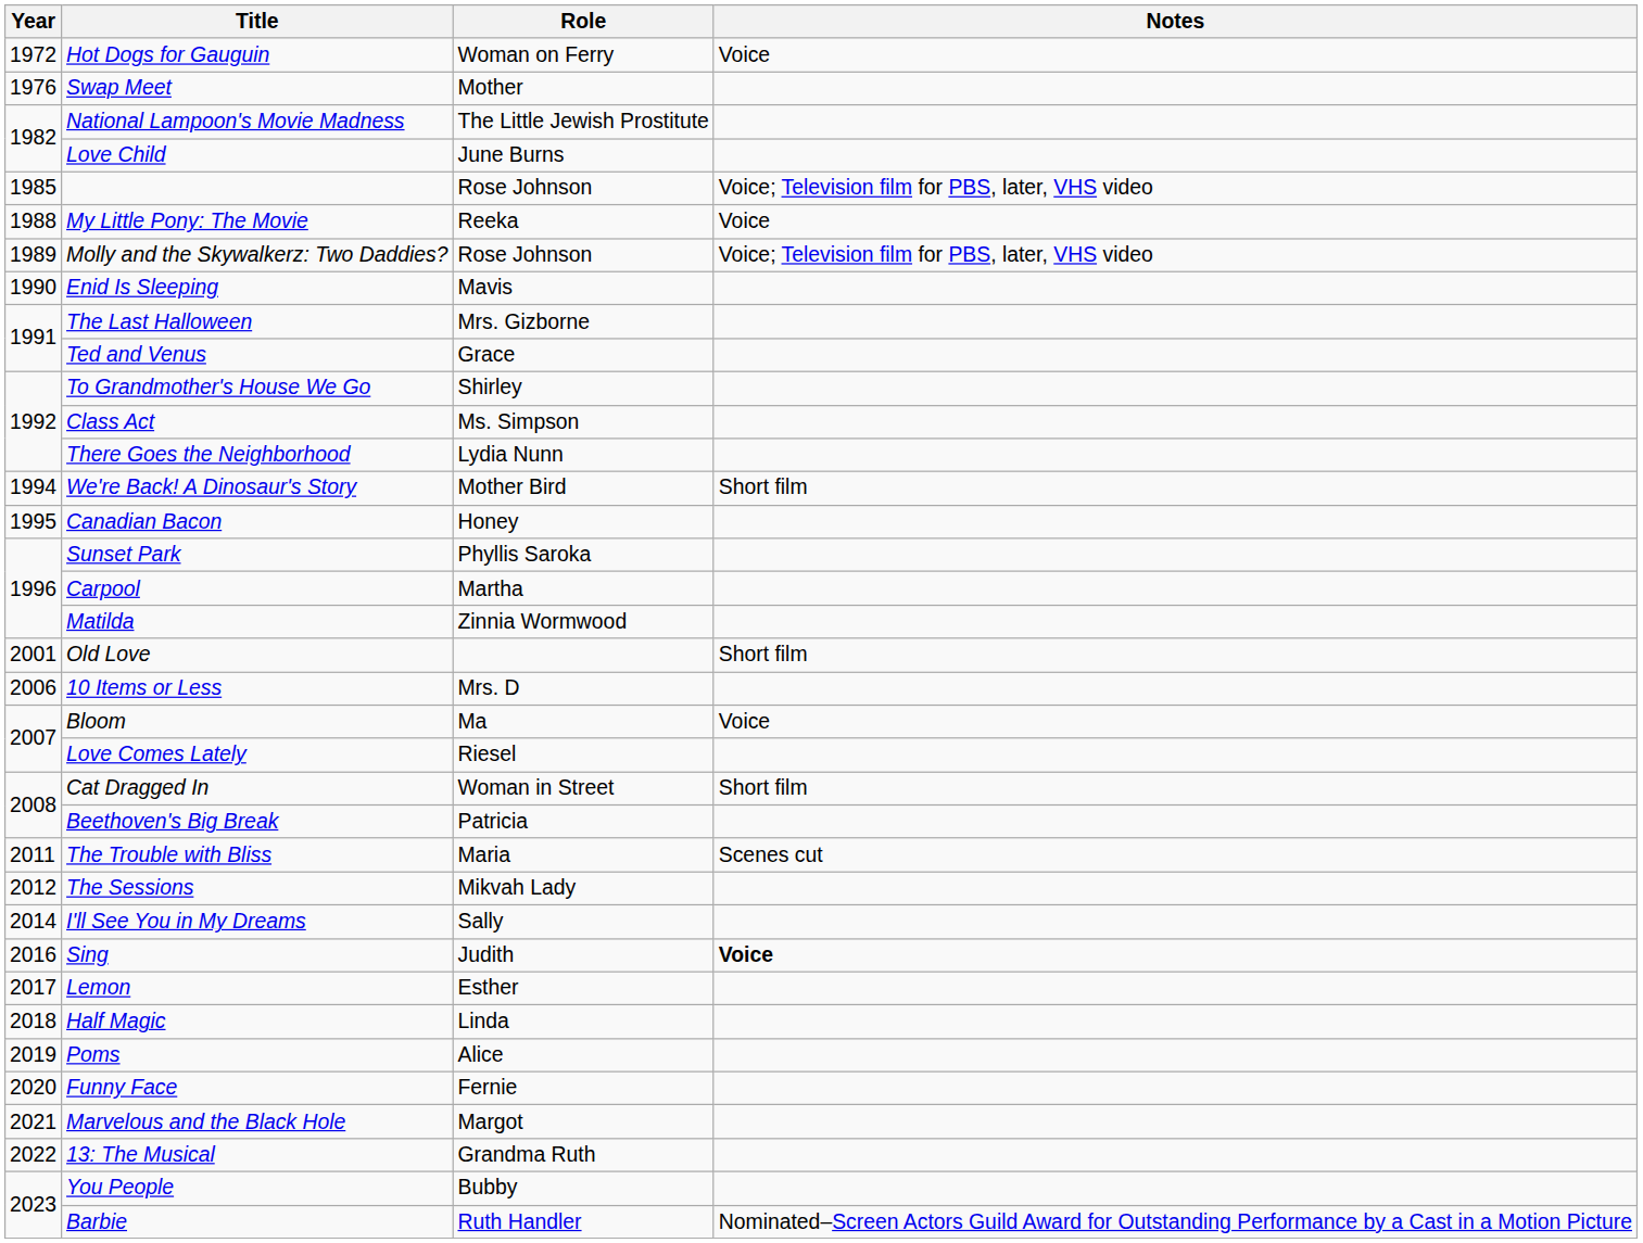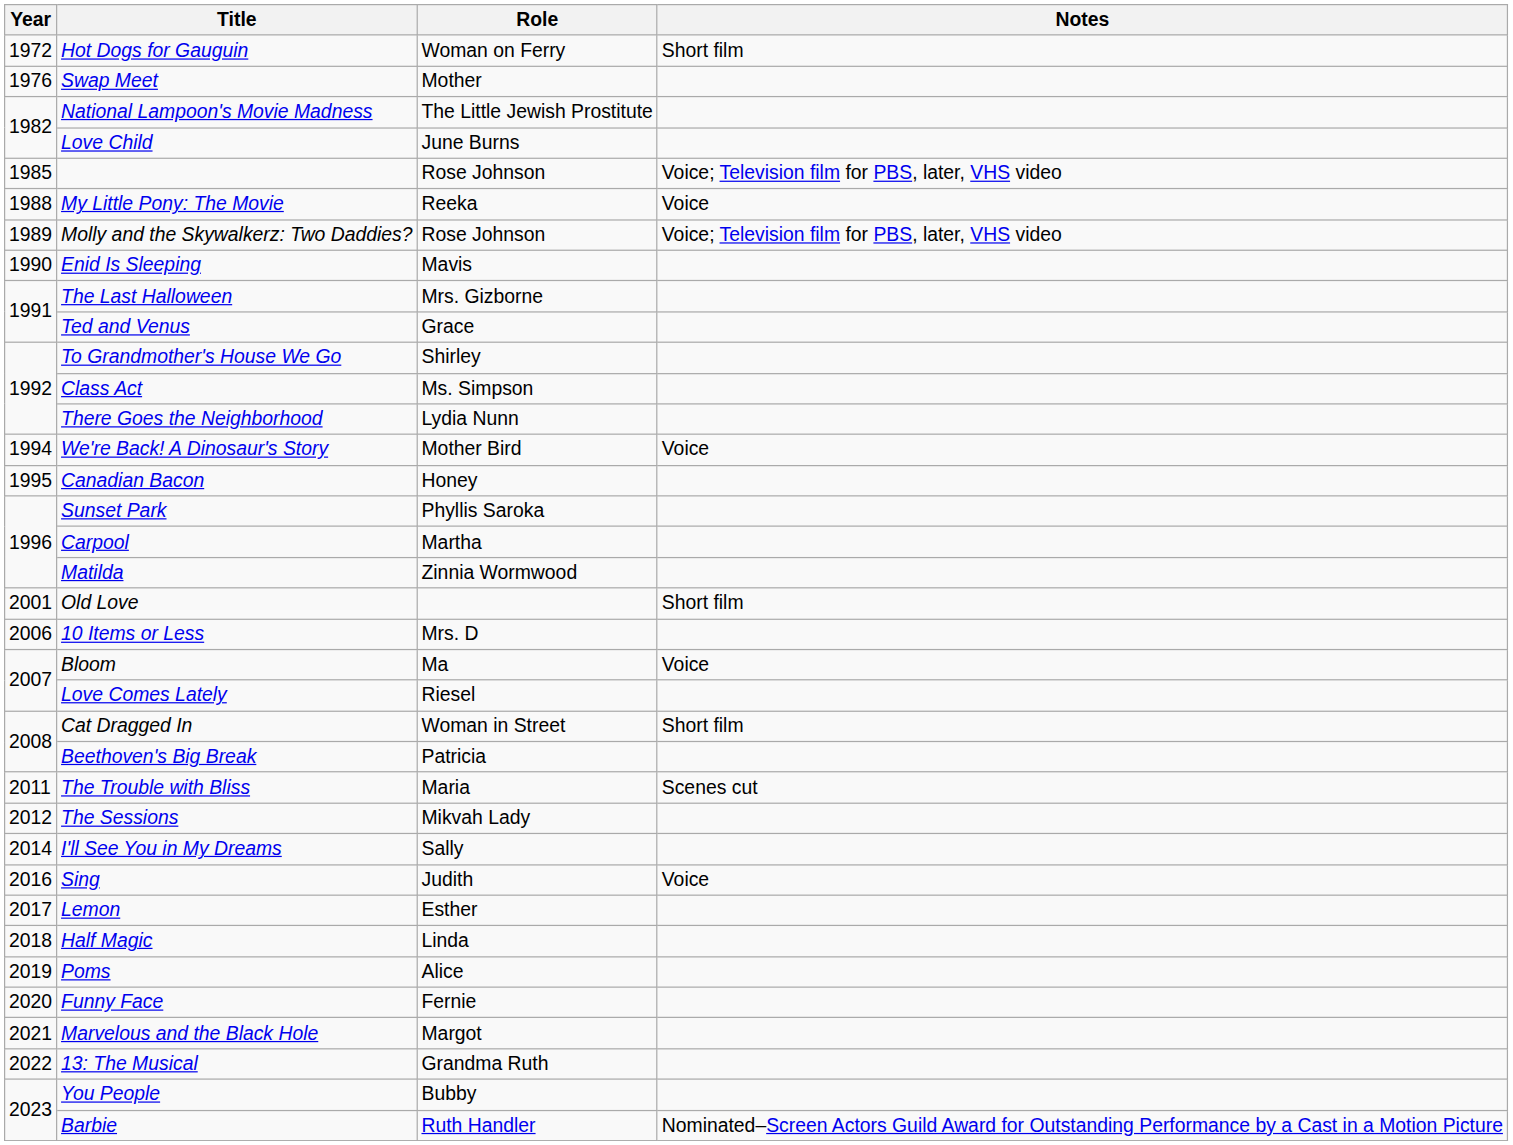Hot Dogs for Gauguin | Notes: Voice -> Short film
We're Back! A Dinosaur's Story | Notes: Short film -> Voice
Sing | Notes: bold -> normal
